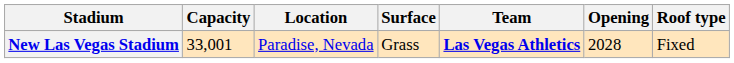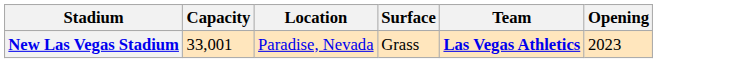- column: Roof type | Fixed
New Las Vegas Stadium | Opening: 2028 -> 2023
